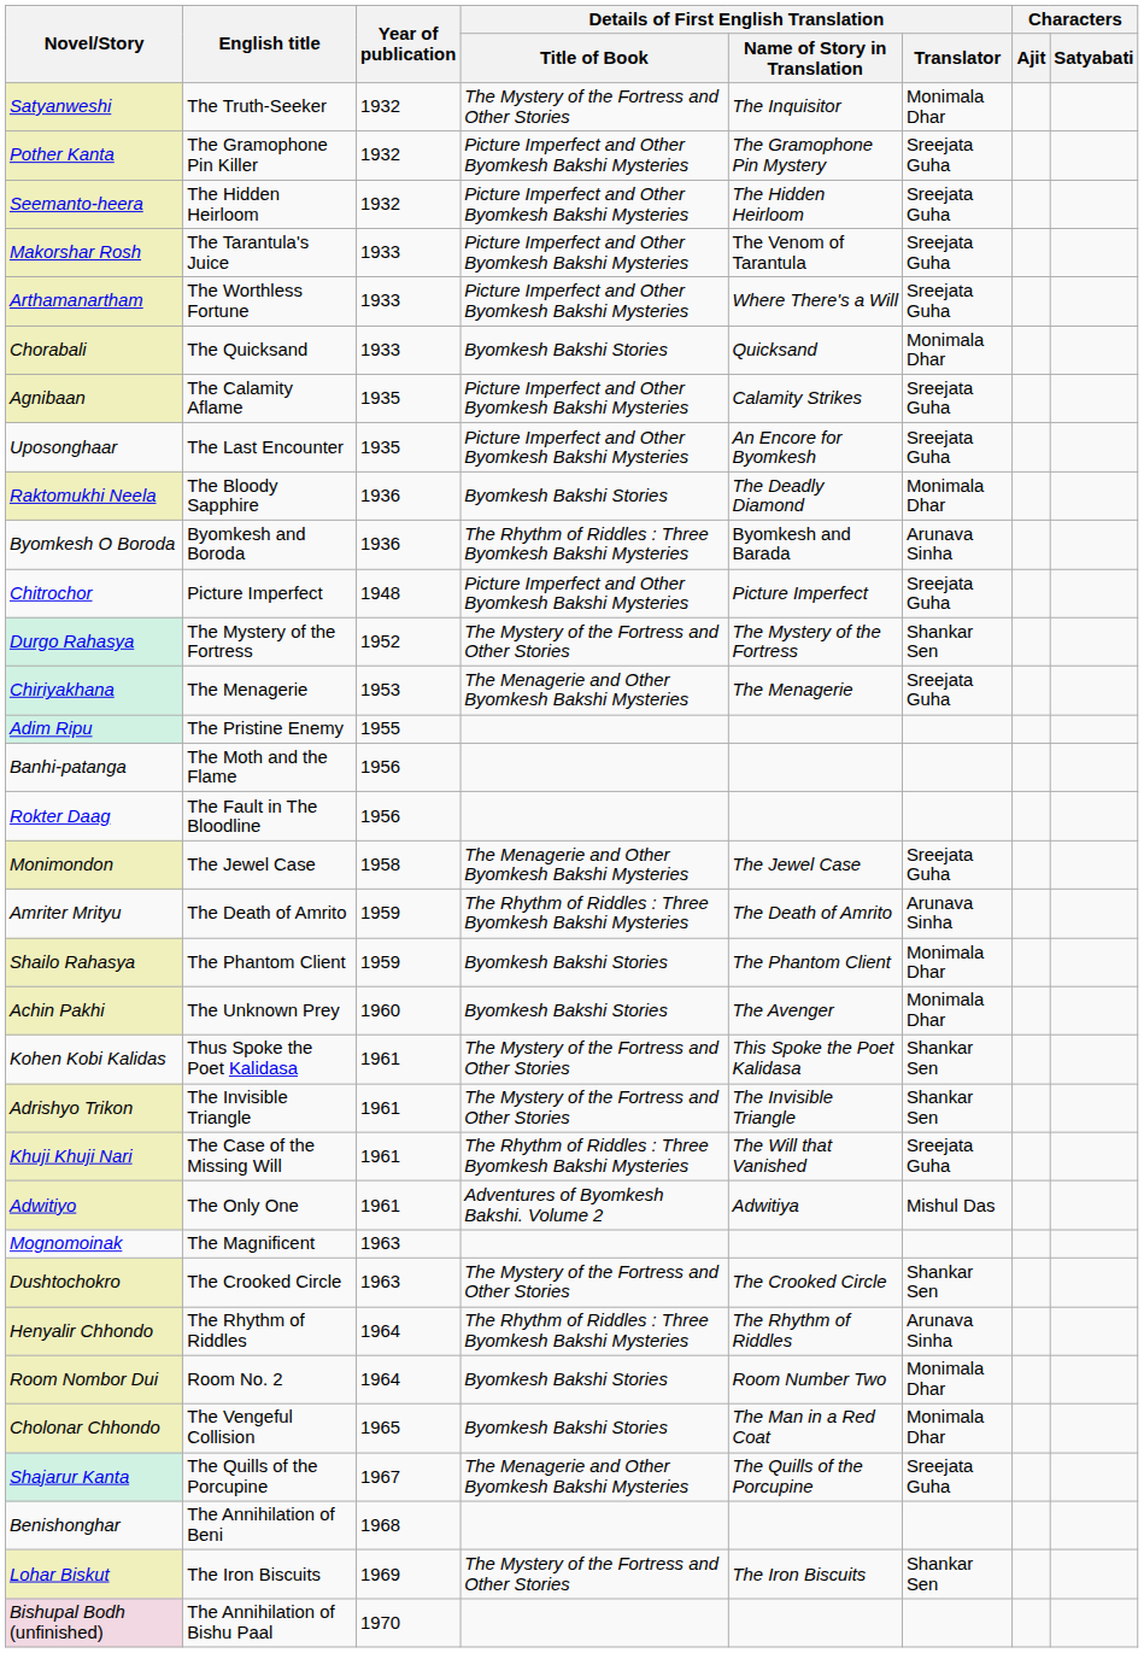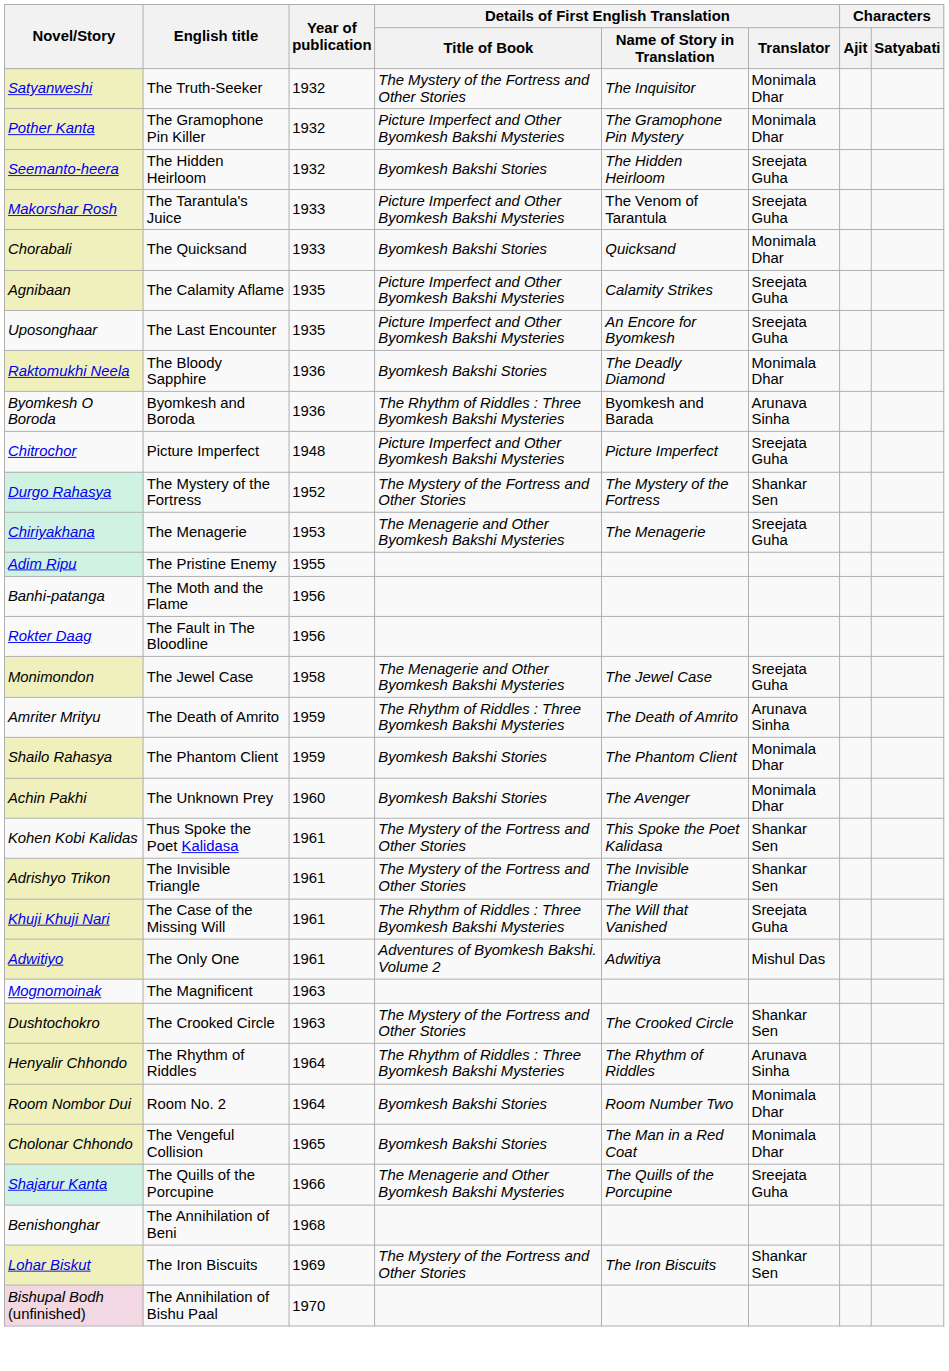Pother Kanta | Details of First English Translation / Translator: Sreejata Guha -> Monimala Dhar
Seemanto-heera | Details of First English Translation / Title of Book: Picture Imperfect and Other Byomkesh Bakshi Mysteries -> Byomkesh Bakshi Stories
- row: Arthamanartham | The Worthless Fortune | 1933 | Picture Imperfect and Other Byomkesh Bakshi Mysteries | Where There's a Will | Sreejata Guha
Shajarur Kanta | Year of publication: 1967 -> 1966
